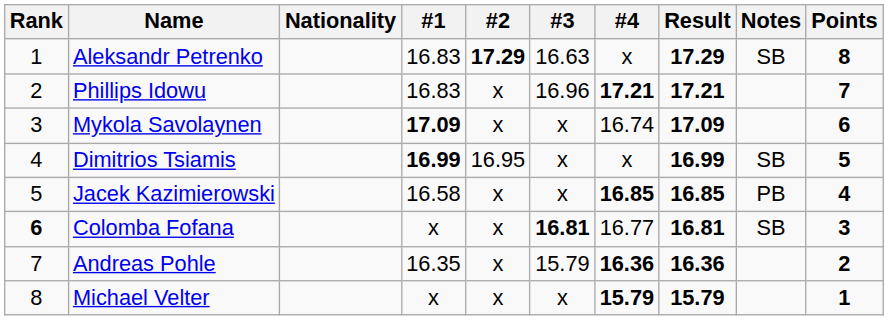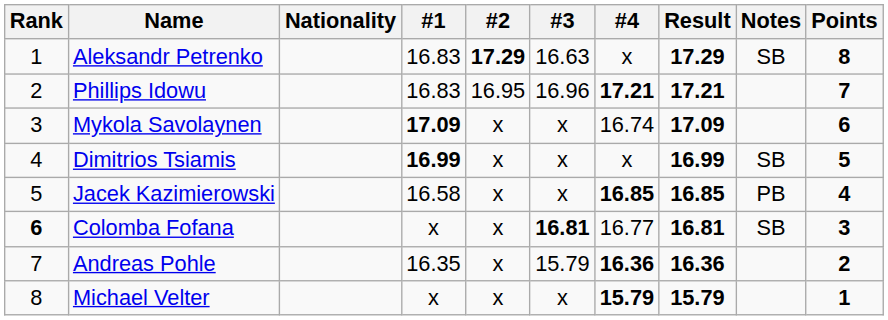Phillips Idowu | #2: x -> 16.95
Dimitrios Tsiamis | #2: 16.95 -> x
